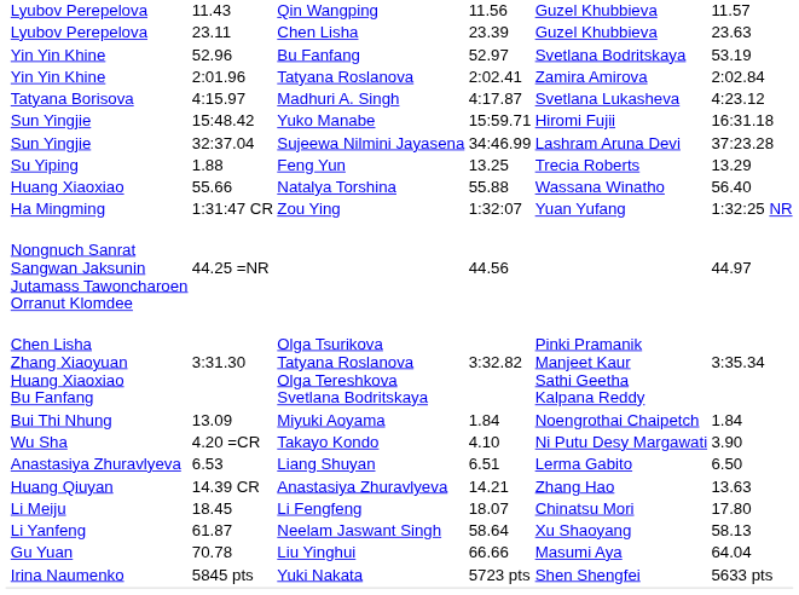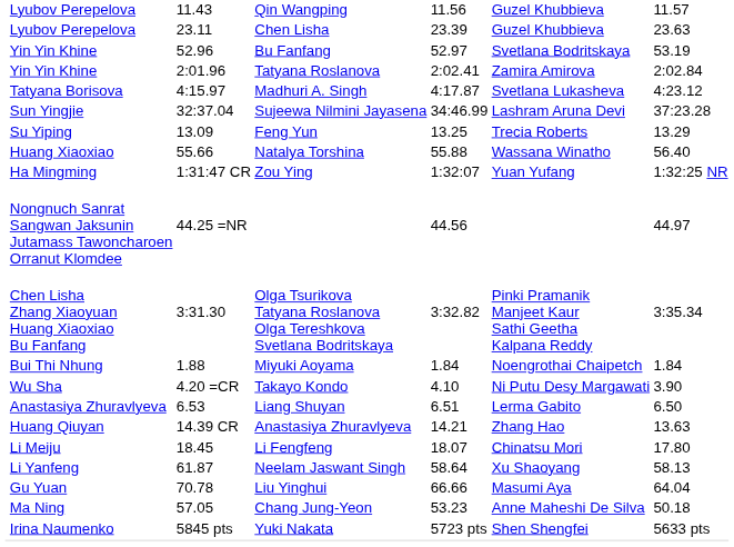- row: Sun Yingjie | 15:48.42 | Yuko Manabe | 15:59.71 | Hiromi Fujii | 16:31.18
Feng Yun | column 3: 1.88 -> 13.09
Miyuki Aoyama | column 3: 13.09 -> 1.88
+ row: Ma Ning | 57.05 | Chang Jung-Yeon | 53.23 | Anne Maheshi De Silva | 50.18
